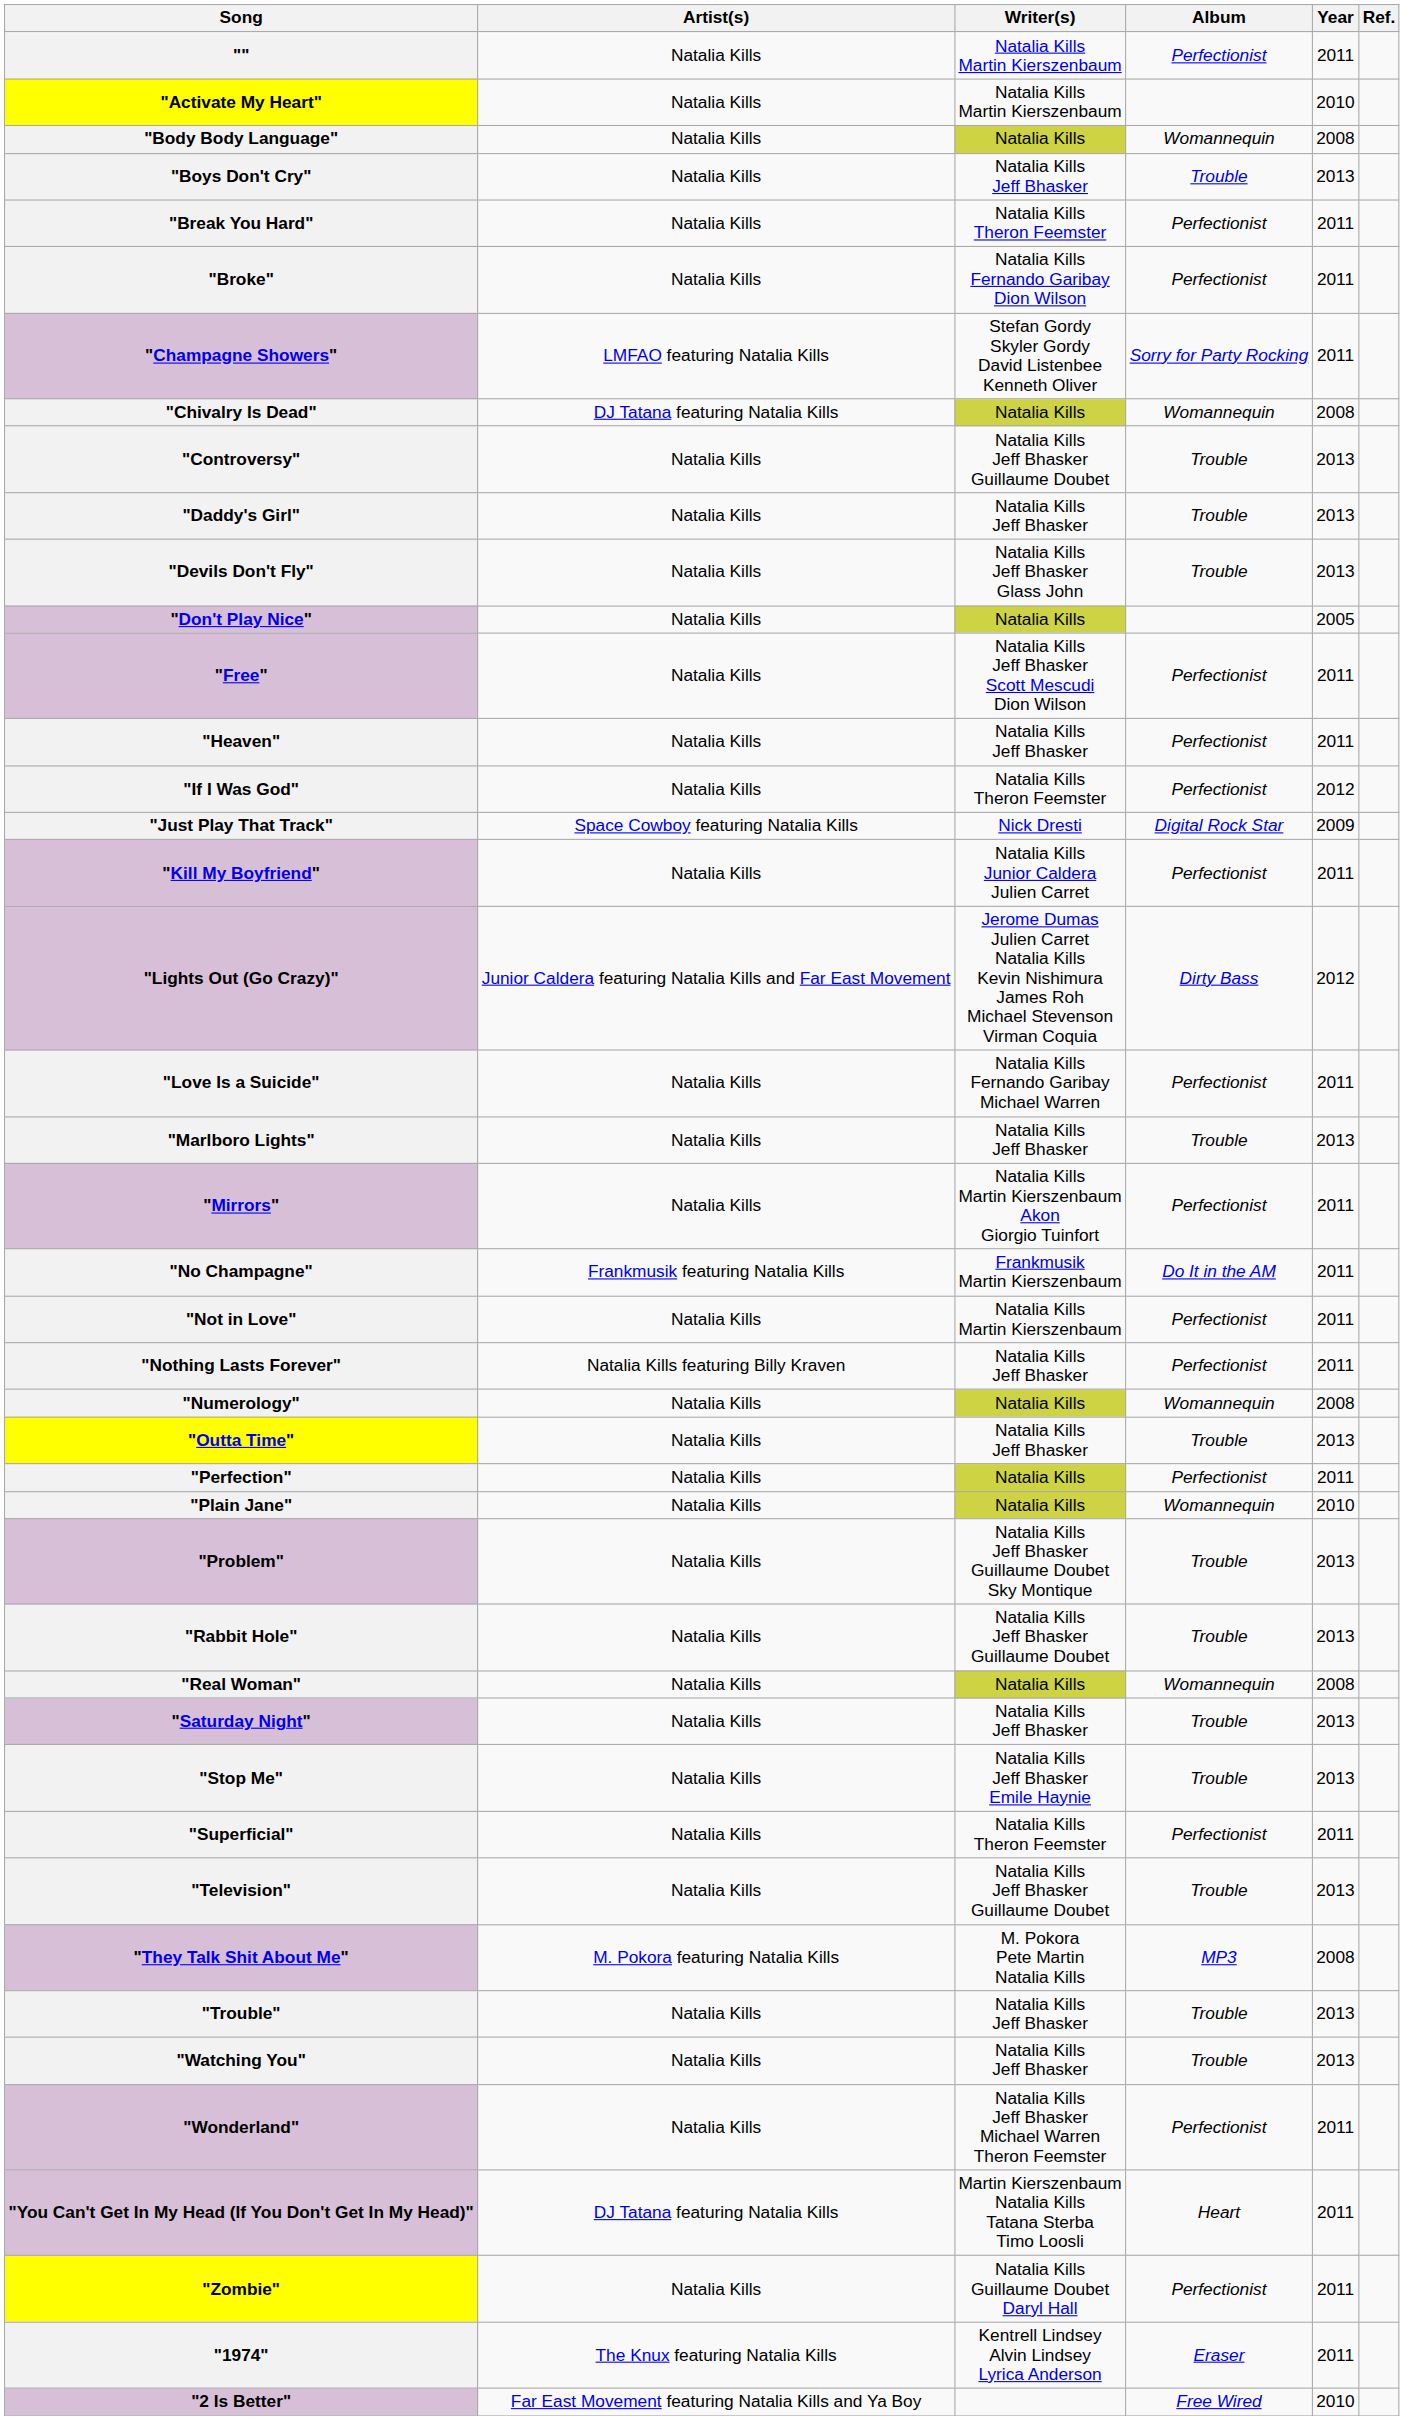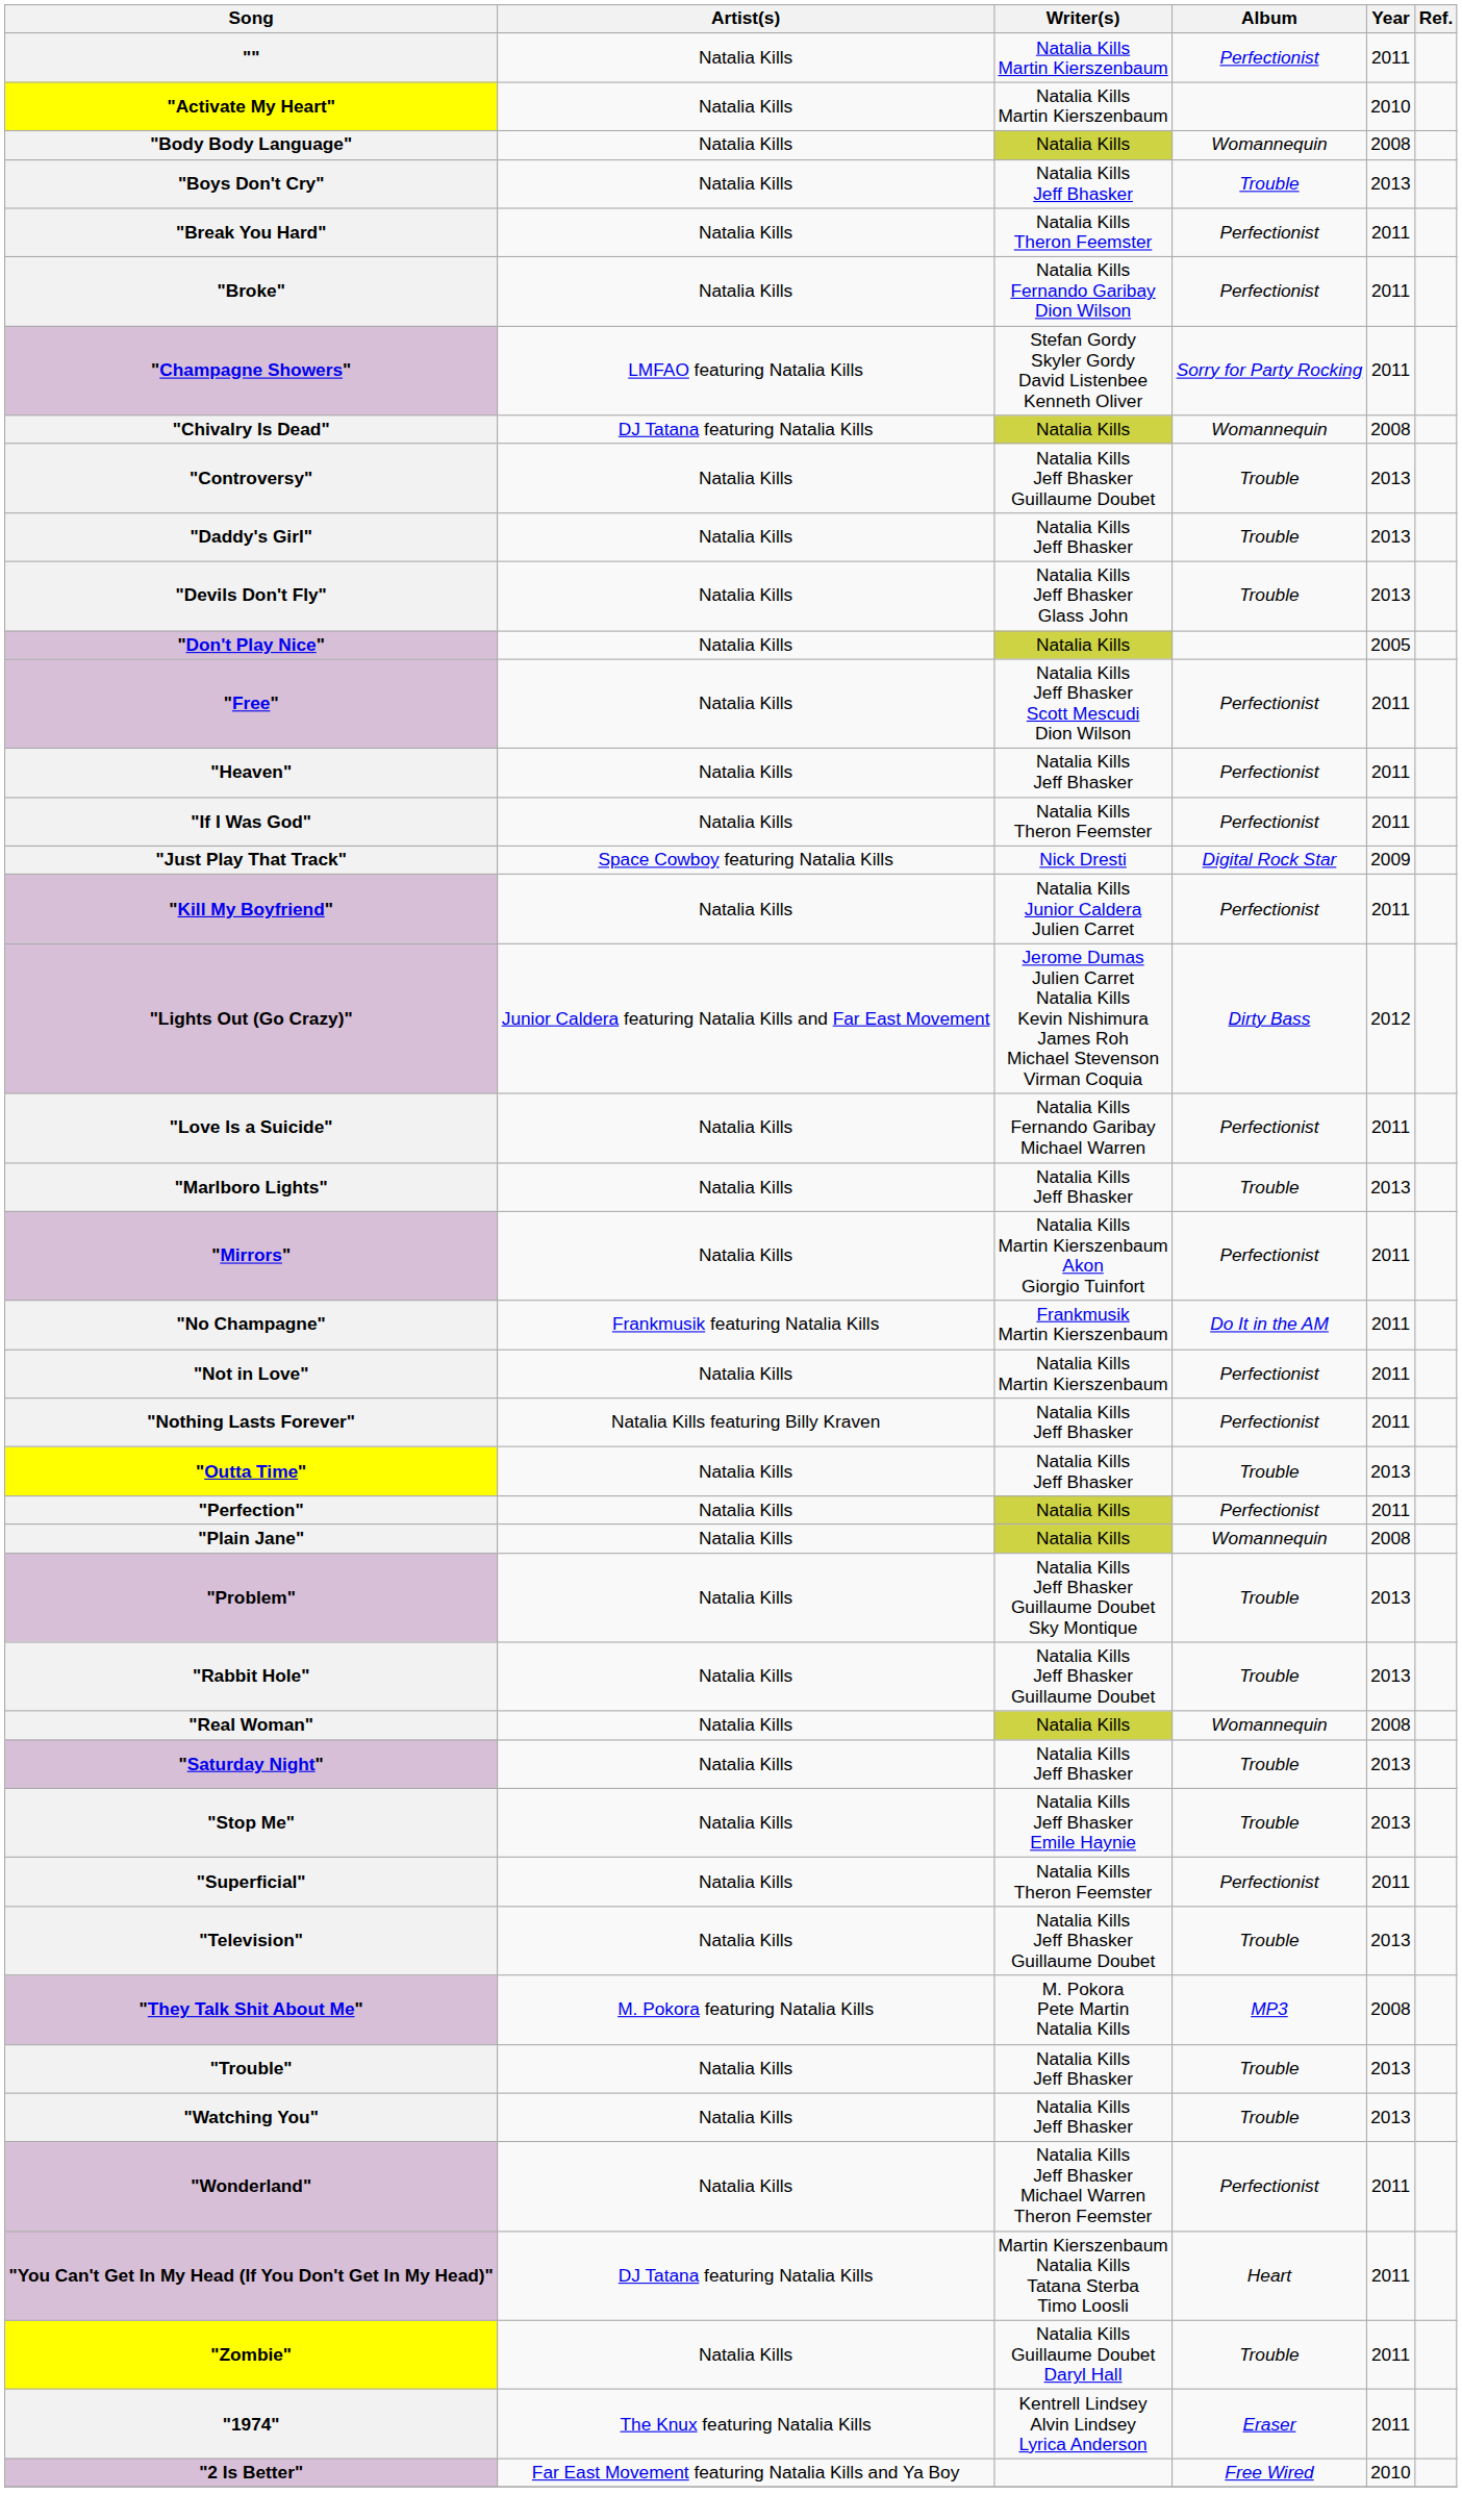"If I Was God" | Year: 2012 -> 2011
- row: "Numerology" | Natalia Kills | Natalia Kills | Womannequin | 2008
"Plain Jane" | Year: 2010 -> 2008
"Zombie" | Album: Perfectionist -> Trouble
